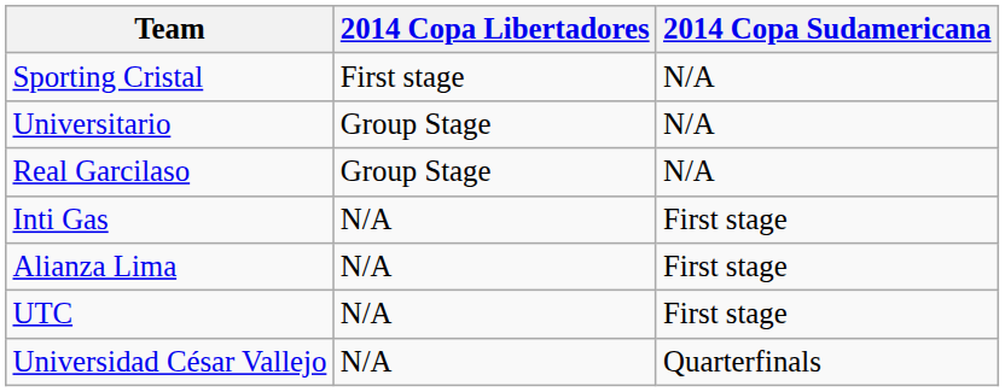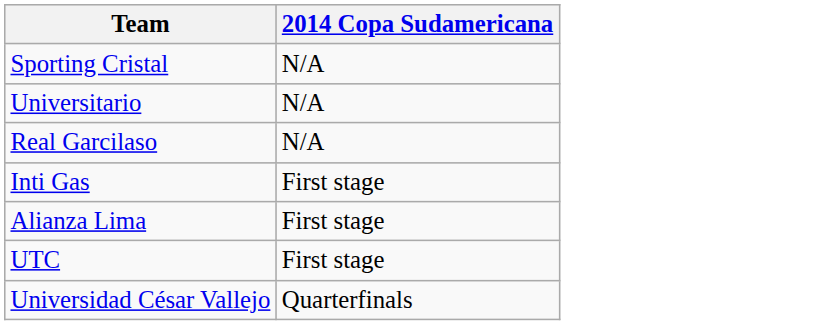- column: 2014 Copa Libertadores | First stage | Group Stage | Group Stage | N/A | N/A | N/A | N/A
